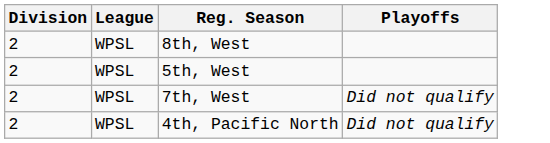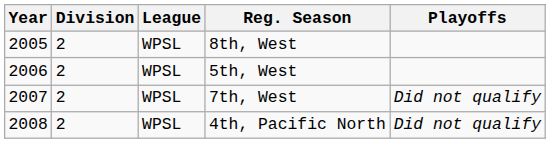+ column: Year | 2005 | 2006 | 2007 | 2008
